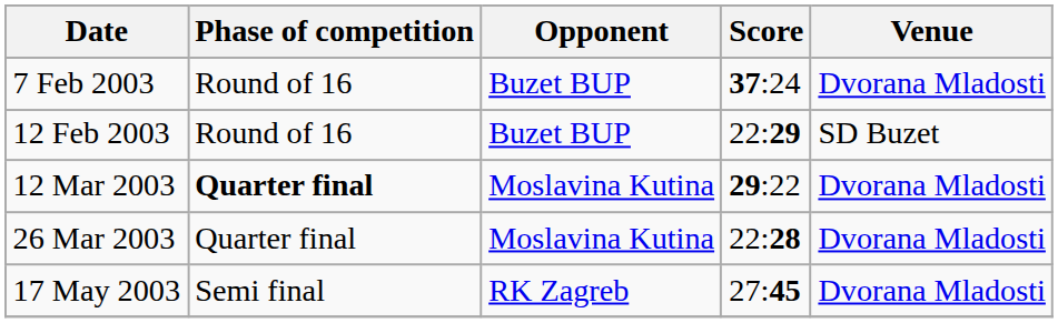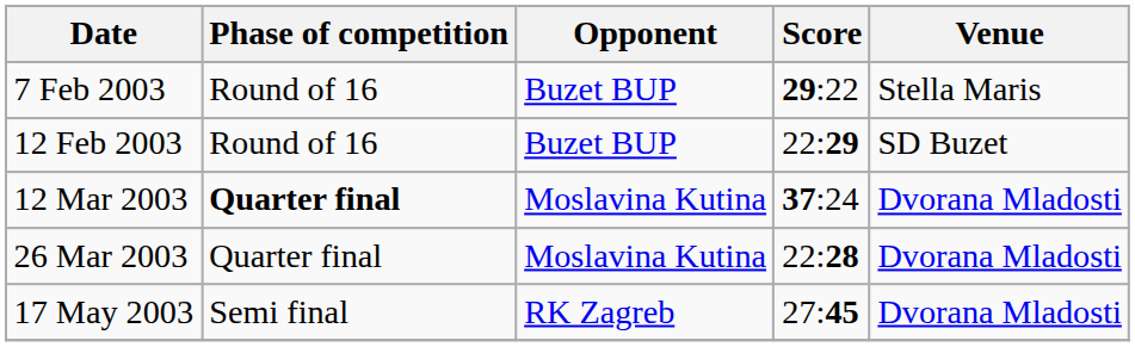7 Feb 2003 | Score: 37:24 -> 29:22
7 Feb 2003 | Venue: Dvorana Mladosti -> Stella Maris
12 Mar 2003 | Score: 29:22 -> 37:24
